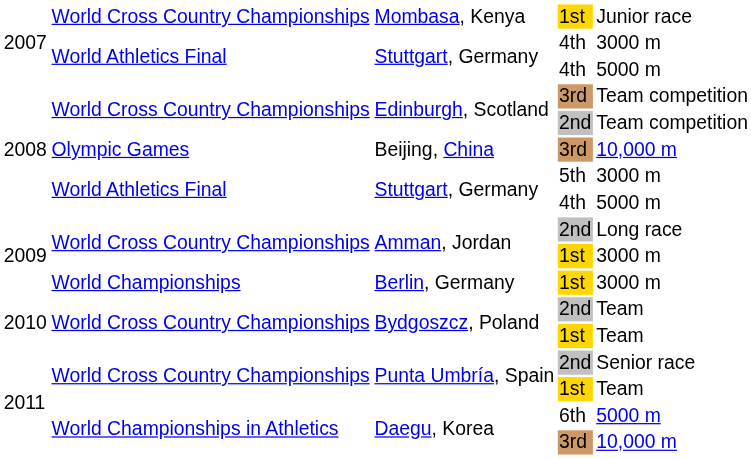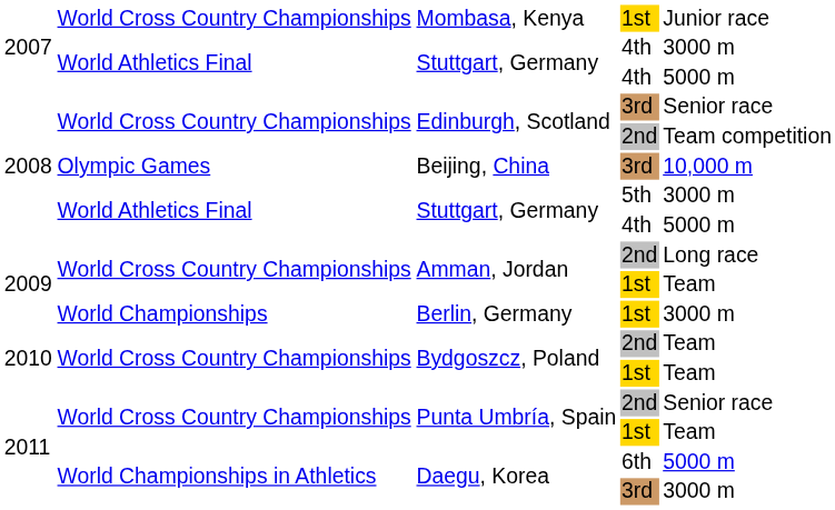Edinburgh, Scotland / 3rd | column 5: Team competition -> Senior race
Amman, Jordan / 1st | column 5: 3000 m -> Team
Daegu, Korea / 3rd | column 5: 10,000 m -> 3000 m
